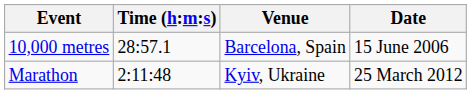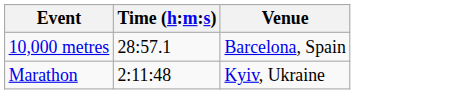- column: Date | 15 June 2006 | 25 March 2012
